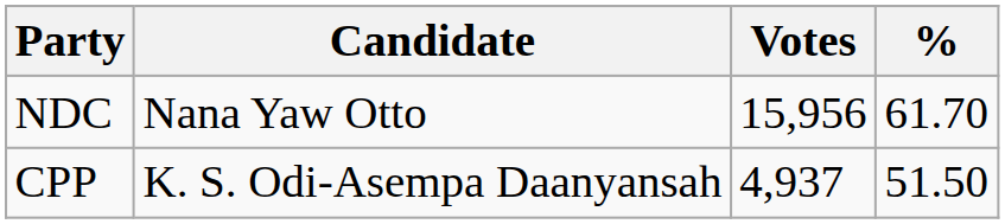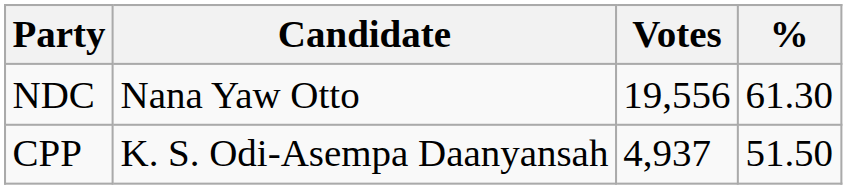NDC | Votes: 15,956 -> 19,556
NDC | %: 61.70 -> 61.30
